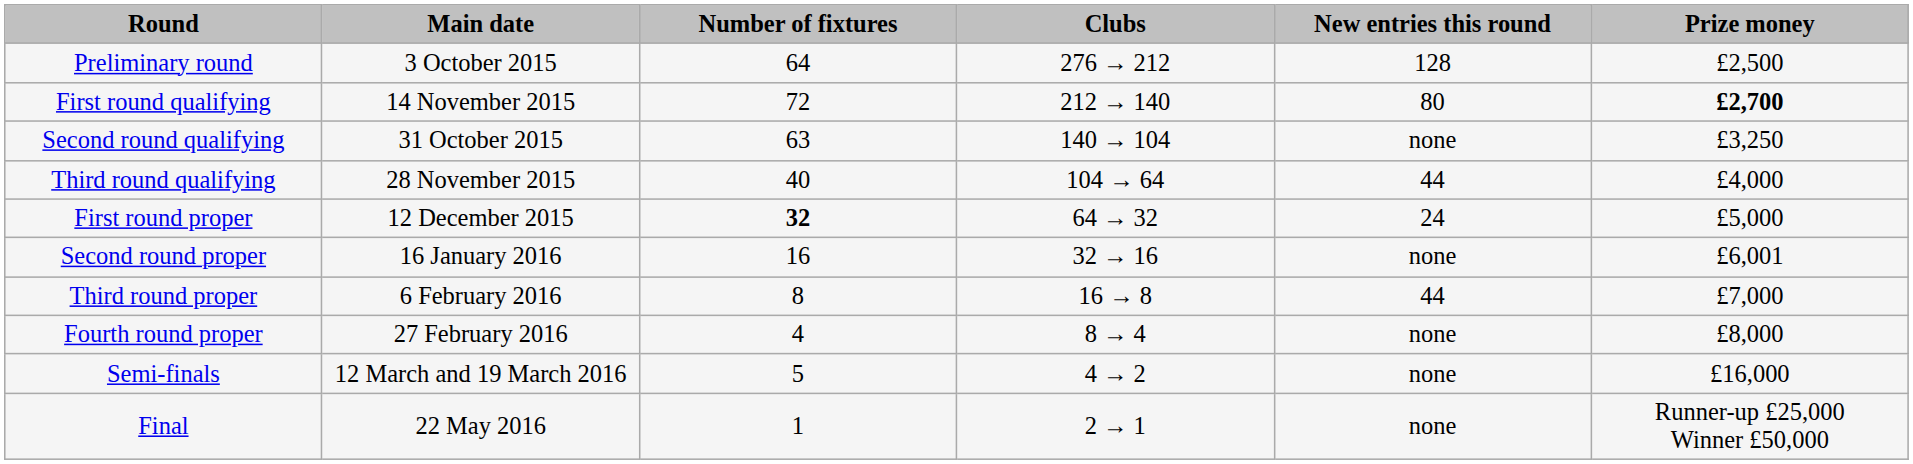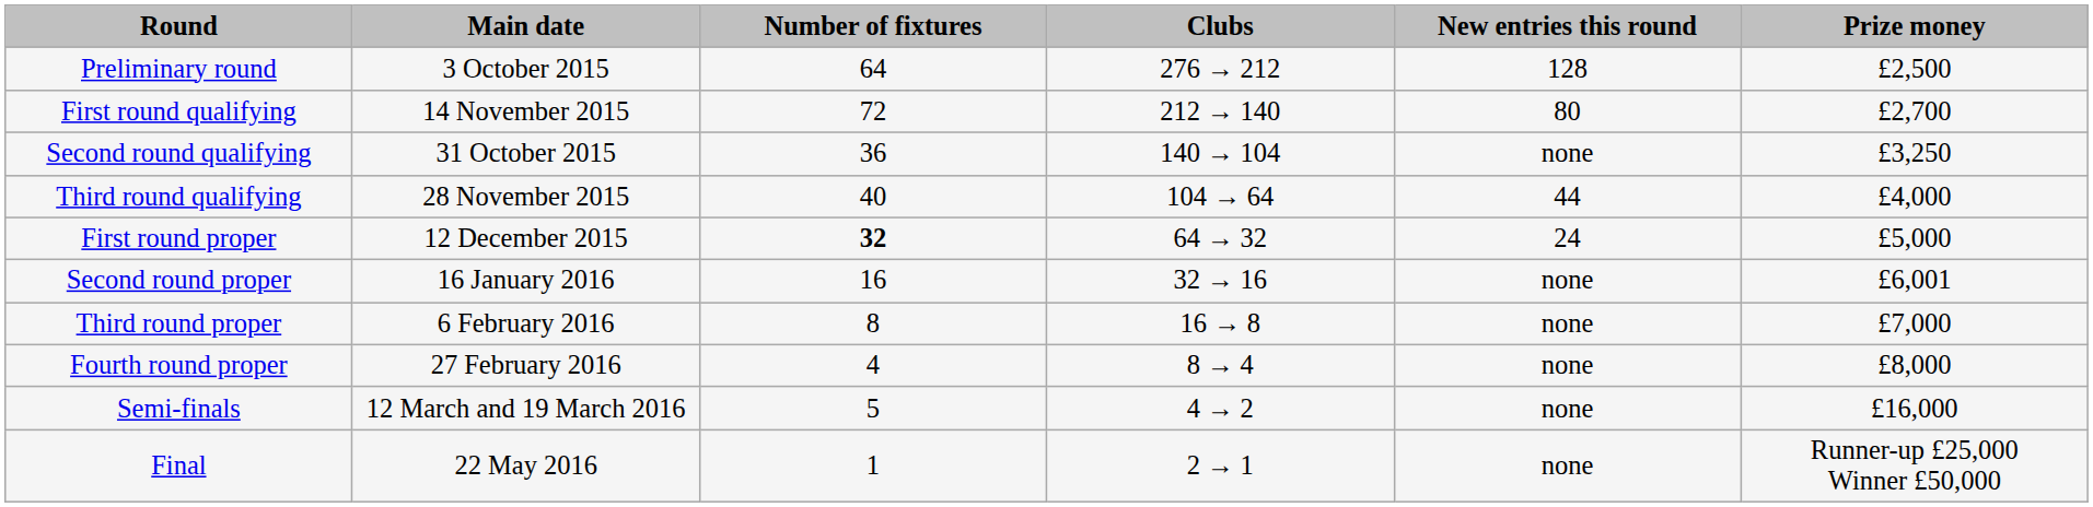First round qualifying | Prize money: bold -> normal
Second round qualifying | Number of fixtures: 63 -> 36
Third round proper | New entries this round: 44 -> none
